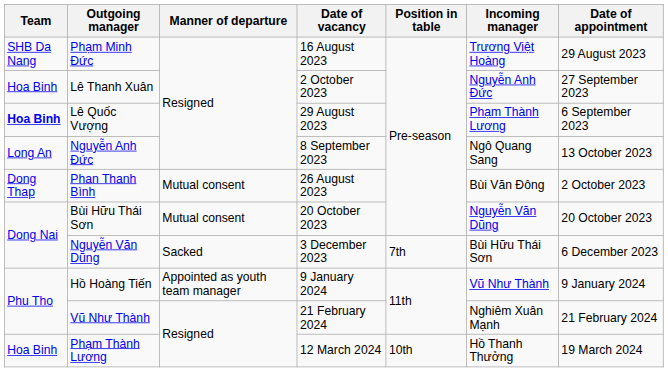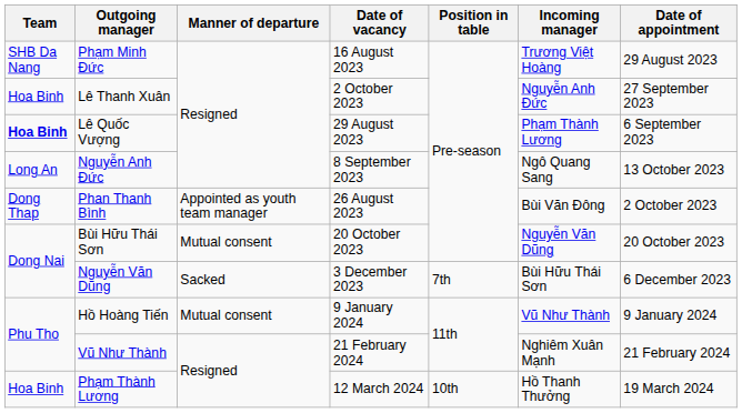Phan Thanh Bình | Manner of departure: Mutual consent -> Appointed as youth team manager
Hồ Hoàng Tiến | Manner of departure: Appointed as youth team manager -> Mutual consent
